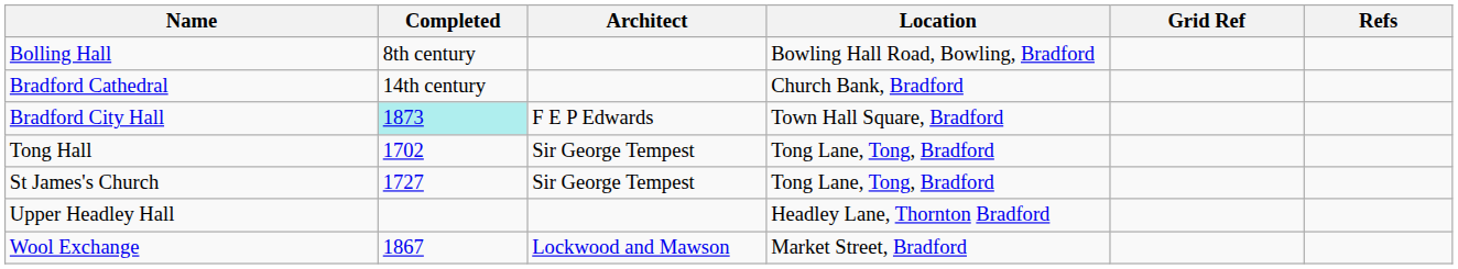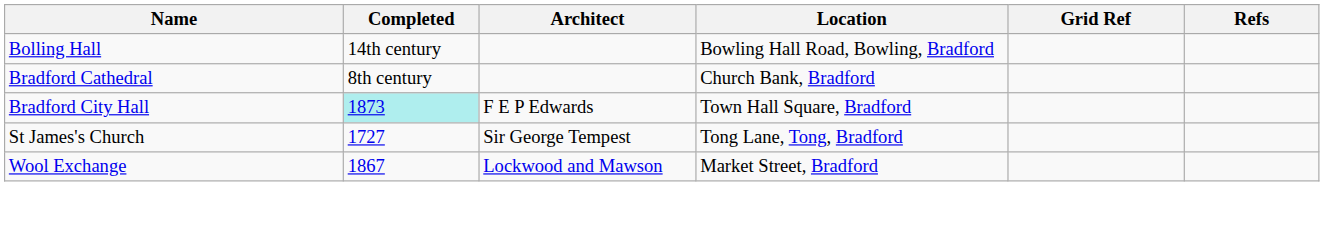Bolling Hall | Completed: 8th century -> 14th century
Bradford Cathedral | Completed: 14th century -> 8th century
- row: Tong Hall | 1702 | Sir George Tempest | Tong Lane, Tong, Bradford
- row: Upper Headley Hall | Headley Lane, Thornton Bradford
